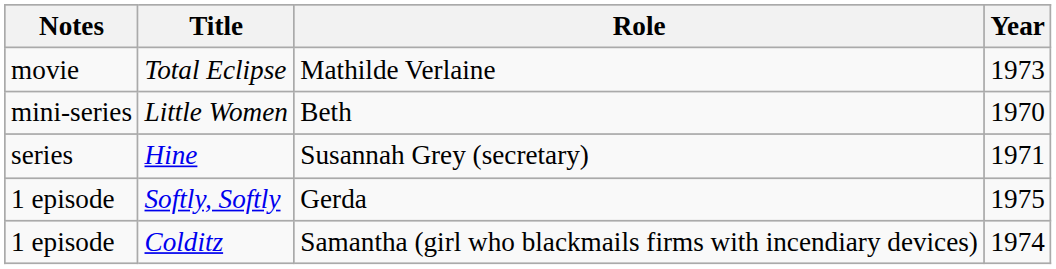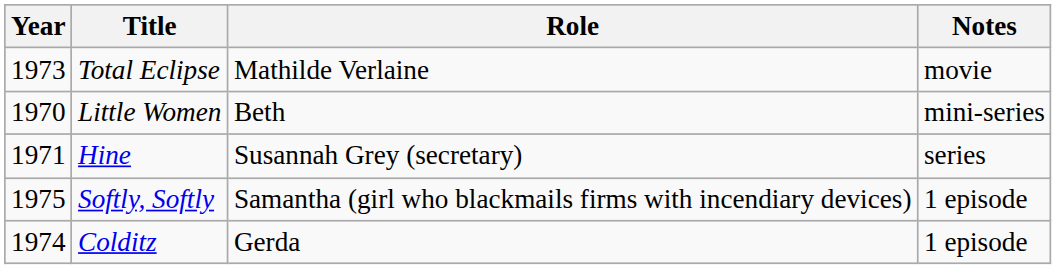columns swapped: Year <-> Notes
Softly, Softly | Role: Gerda -> Samantha (girl who blackmails firms with incendiary devices)
Colditz | Role: Samantha (girl who blackmails firms with incendiary devices) -> Gerda
